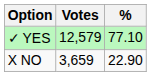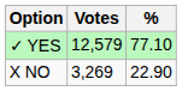X NO | Votes: 3,659 -> 3,269
